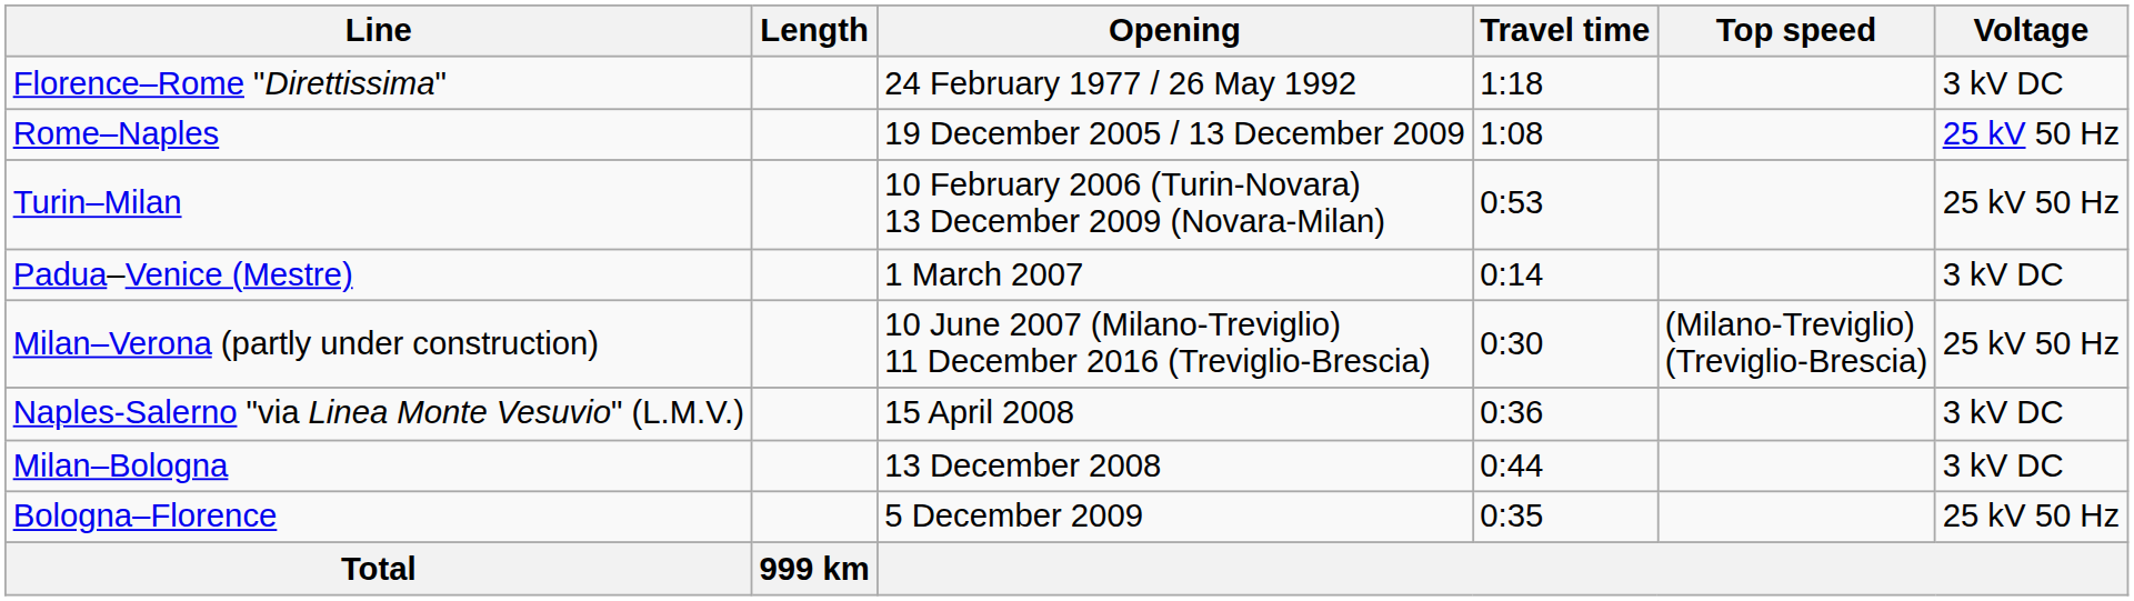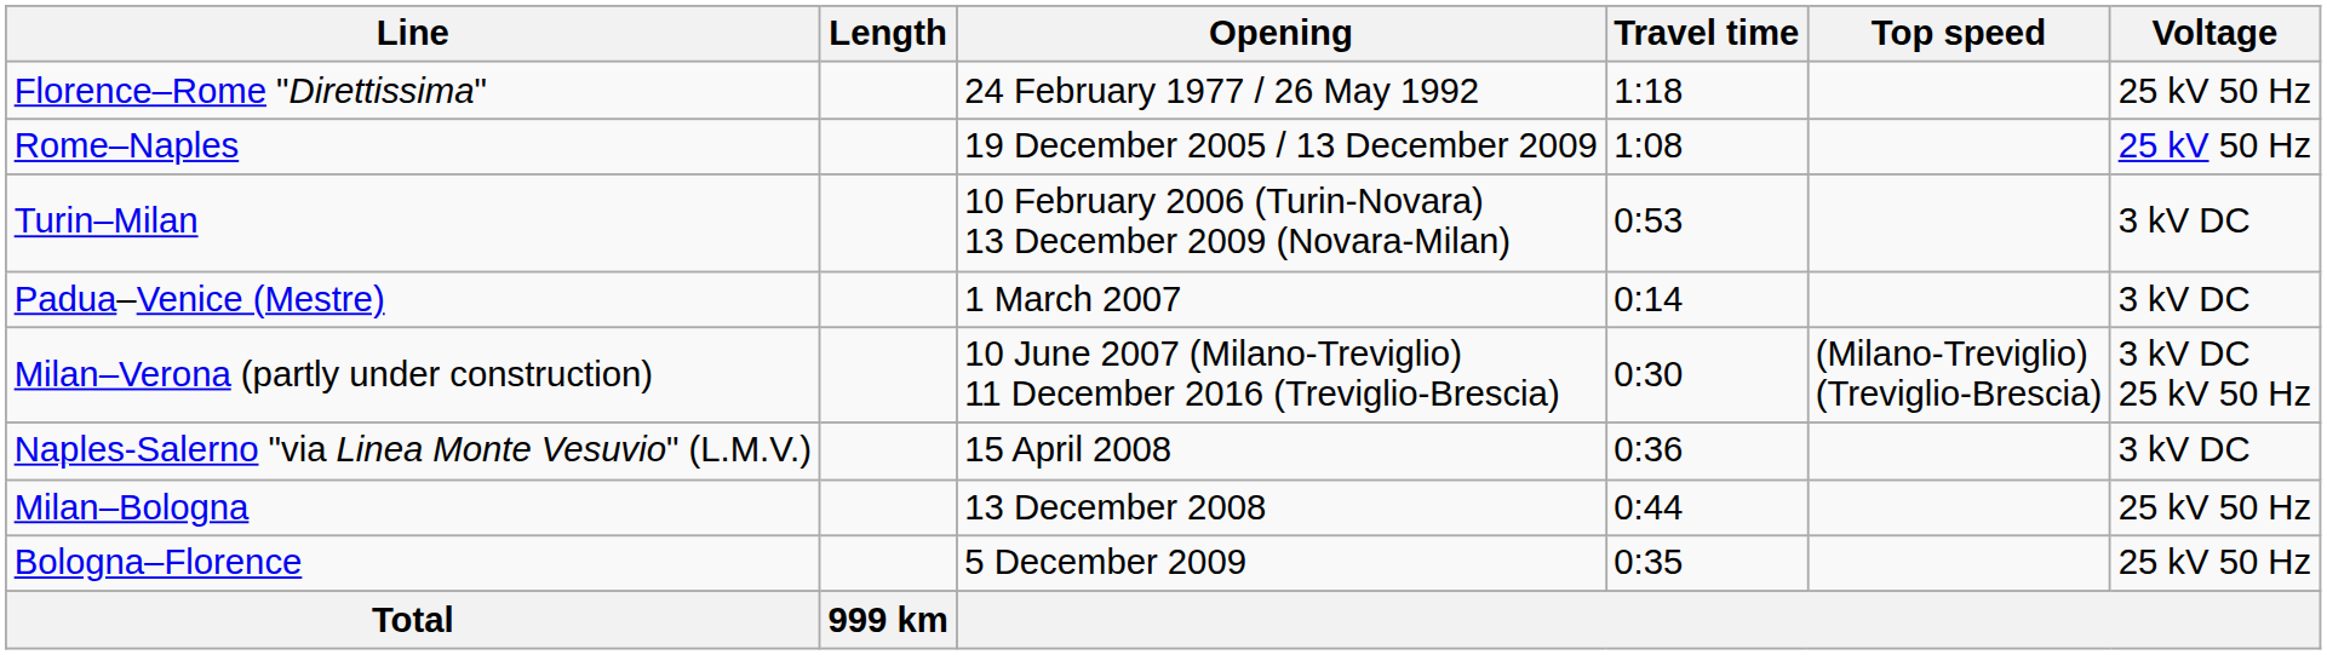Florence–Rome "Direttissima" | Voltage: 3 kV DC -> 25 kV 50 Hz
Turin–Milan | Voltage: 25 kV 50 Hz -> 3 kV DC
Milan–Verona (partly under construction) | Voltage: 25 kV 50 Hz -> 3 kV DC 25 kV 50 Hz
Milan–Bologna | Voltage: 3 kV DC -> 25 kV 50 Hz
